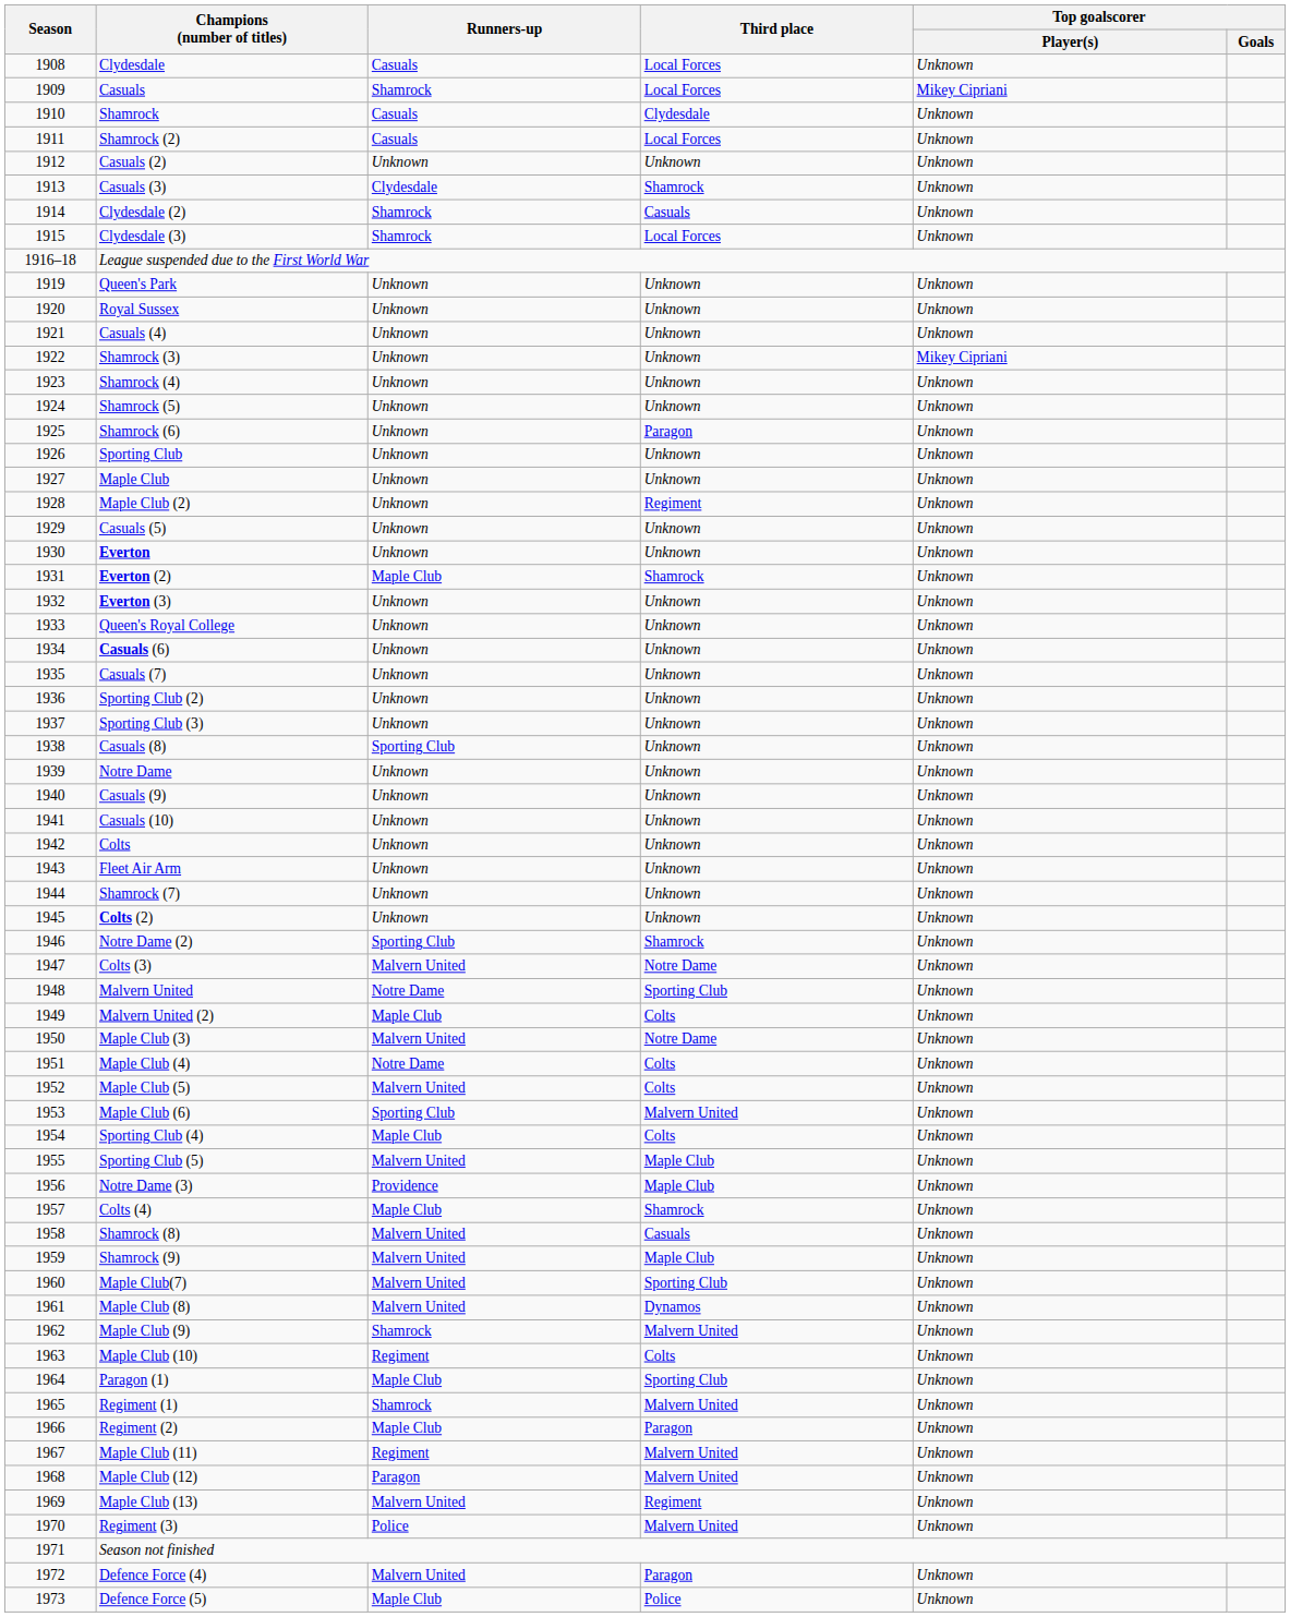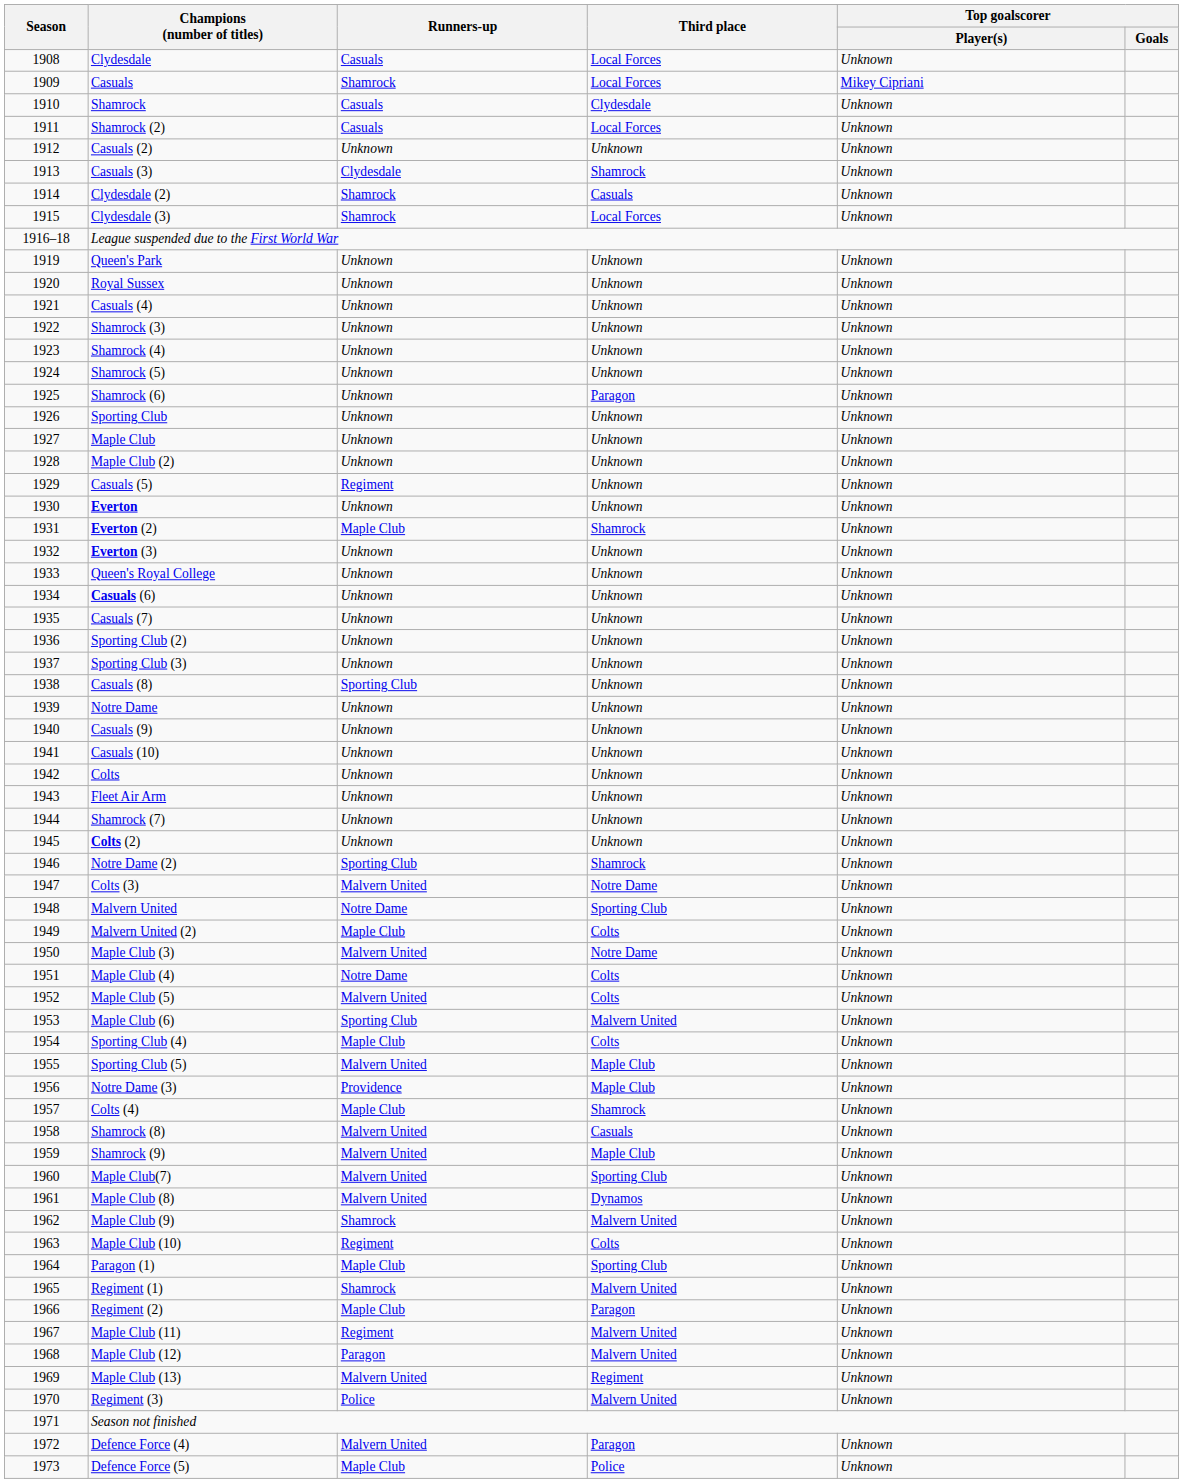Shamrock (3) | Top goalscorer / Player(s): Mikey Cipriani -> Unknown
Maple Club (2) | Third place: Regiment -> Unknown
Casuals (5) | Runners-up: Unknown -> Regiment
